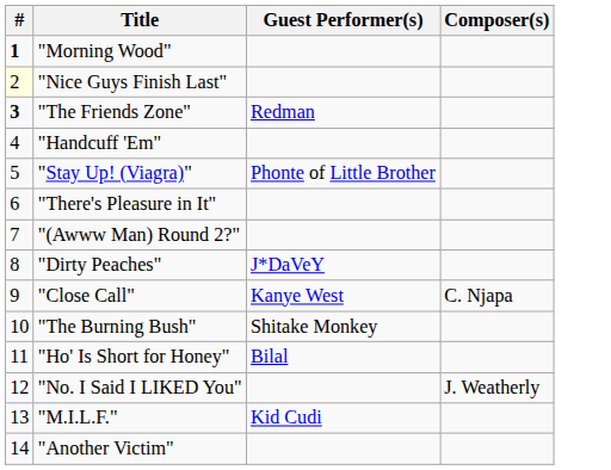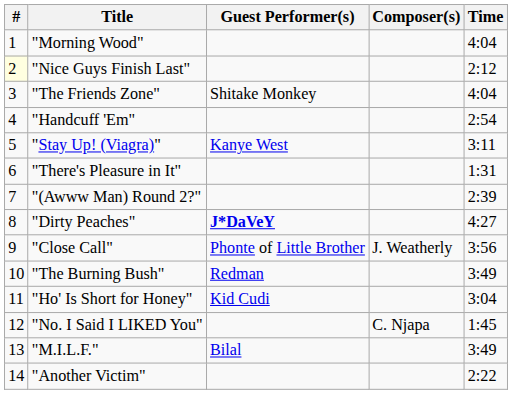+ column: Time | 4:04 | 2:12 | 4:04 | 2:54 | 3:11 | 1:31 | 2:39 | 4:27 | 3:56 | 3:49 | 3:04 | 1:45 | 3:49 | 2:22
"Morning Wood" | #: bold -> normal
"The Friends Zone" | #: bold -> normal
"The Friends Zone" | Guest Performer(s): Redman -> Shitake Monkey
"Stay Up! (Viagra)" | Guest Performer(s): Phonte of Little Brother -> Kanye West
"Dirty Peaches" | Guest Performer(s): normal -> bold
"Close Call" | Guest Performer(s): Kanye West -> Phonte of Little Brother
"Close Call" | Composer(s): C. Njapa -> J. Weatherly
"The Burning Bush" | Guest Performer(s): Shitake Monkey -> Redman
"Ho' Is Short for Honey" | Guest Performer(s): Bilal -> Kid Cudi
"No. I Said I LIKED You" | Composer(s): J. Weatherly -> C. Njapa
"M.I.L.F." | Guest Performer(s): Kid Cudi -> Bilal
